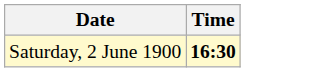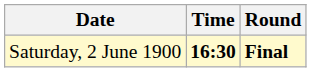+ column: Round | Final
